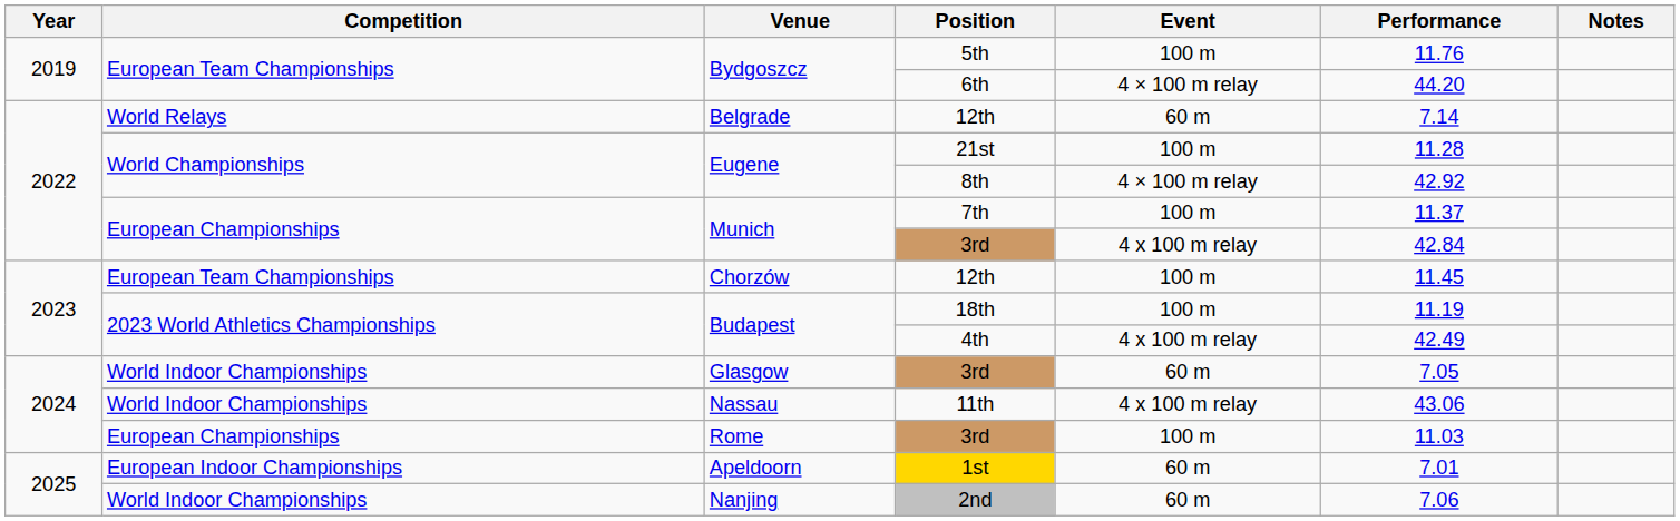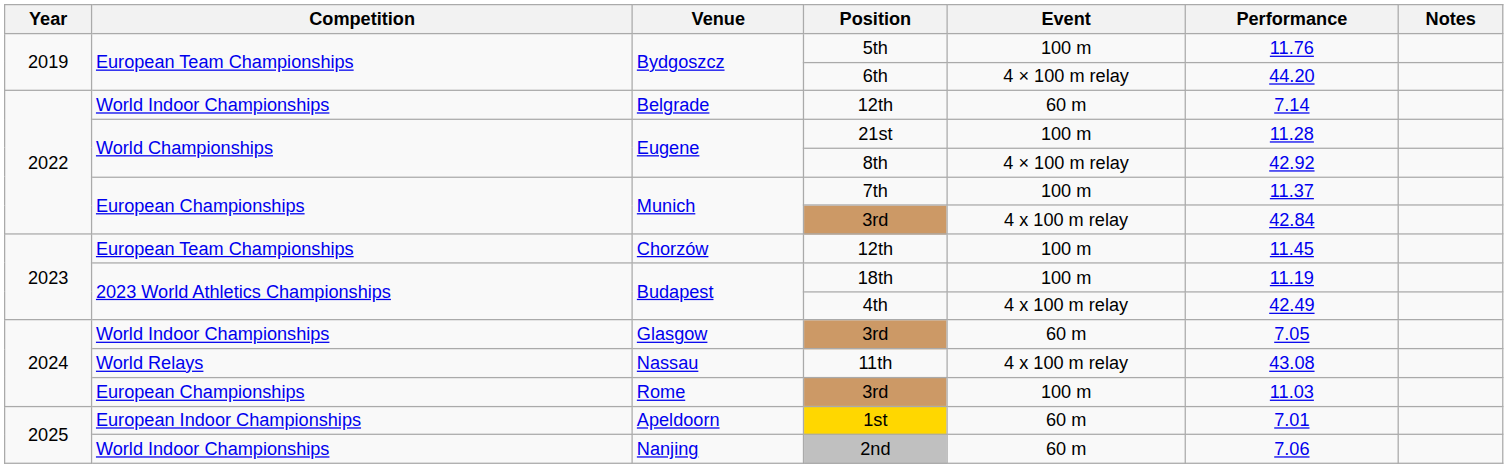Belgrade / 12th | Competition: World Relays -> World Indoor Championships
11th | Competition: World Indoor Championships -> World Relays
11th | Performance: 43.06 -> 43.08
